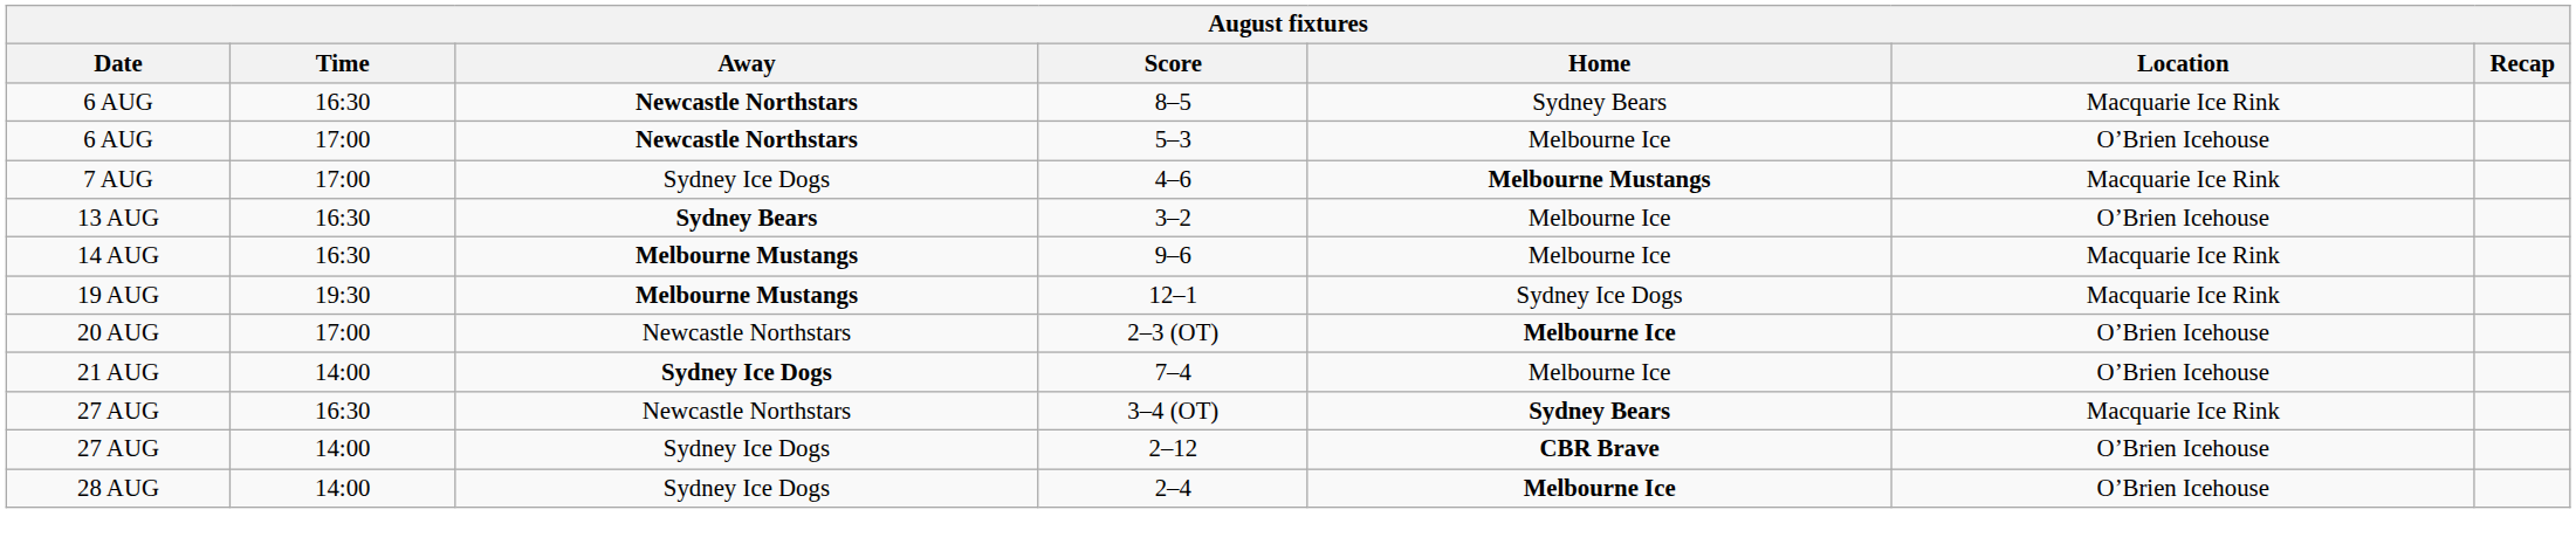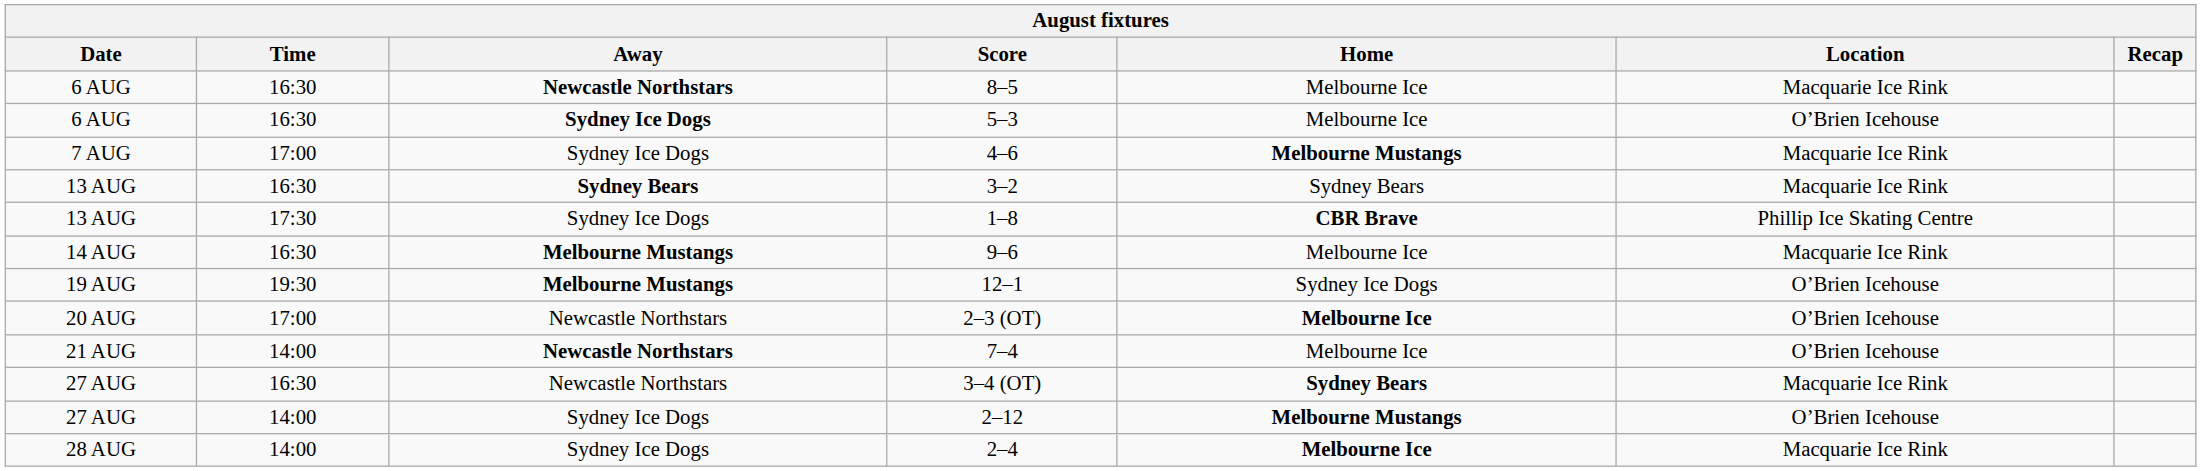8–5 | Home: Sydney Bears -> Melbourne Ice
5–3 | Time: 17:00 -> 16:30
5–3 | Away: Newcastle Northstars -> Sydney Ice Dogs
3–2 | Home: Melbourne Ice -> Sydney Bears
3–2 | Location: O’Brien Icehouse -> Macquarie Ice Rink
+ row: 13 AUG | 17:30 | Sydney Ice Dogs | 1–8 | CBR Brave | Phillip Ice Skating Centre
12–1 | Location: Macquarie Ice Rink -> O’Brien Icehouse
7–4 | Away: Sydney Ice Dogs -> Newcastle Northstars
2–12 | Home: CBR Brave -> Melbourne Mustangs
2–4 | Location: O’Brien Icehouse -> Macquarie Ice Rink
